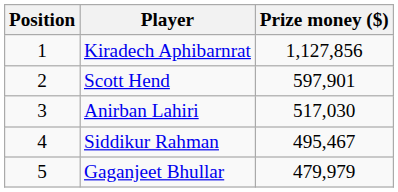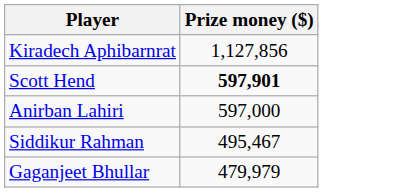- column: Position | 1 | 2 | 3 | 4 | 5
Scott Hend | Prize money ($): normal -> bold
Anirban Lahiri | Prize money ($): 517,030 -> 597,000
